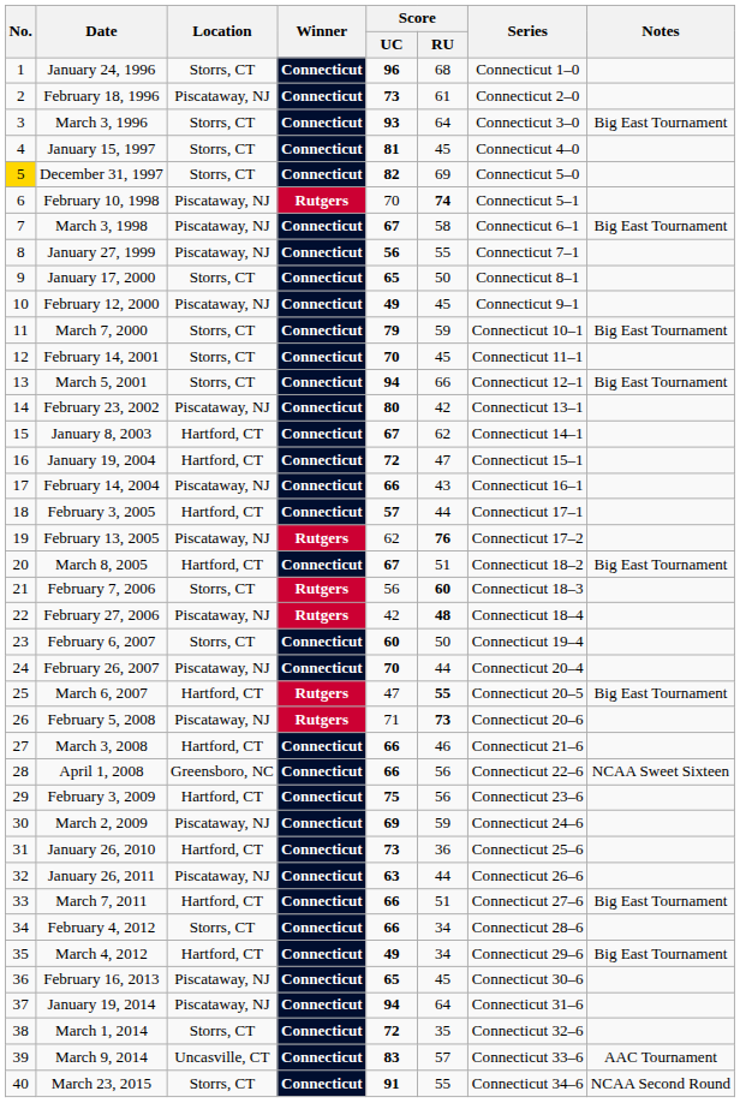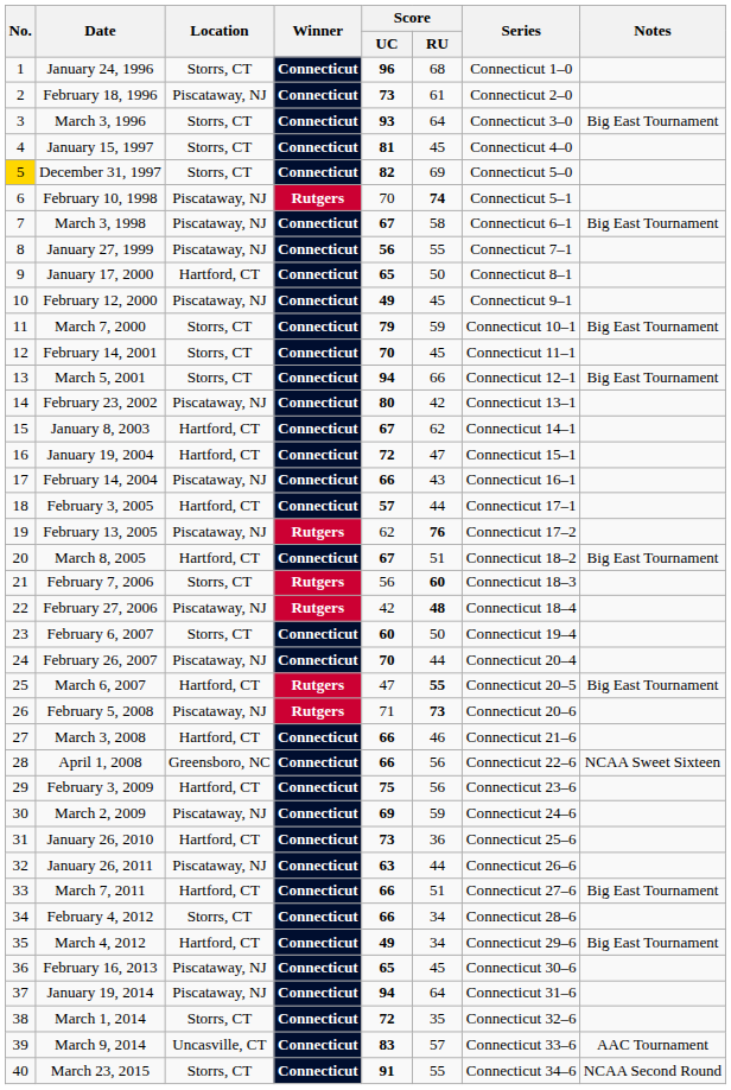January 17, 2000 | Location: Storrs, CT -> Hartford, CT
